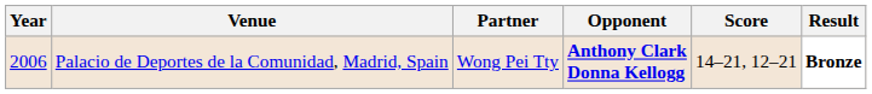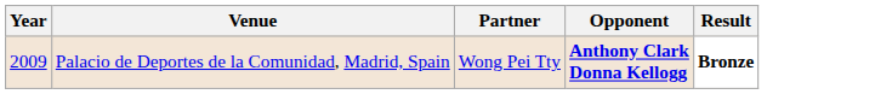- column: Score | 14–21, 12–21
Palacio de Deportes de la Comunidad, Madrid, Spain | Year: 2006 -> 2009
